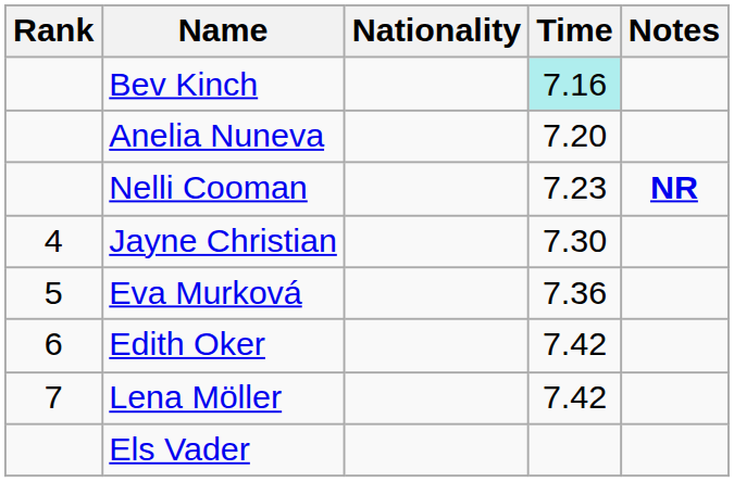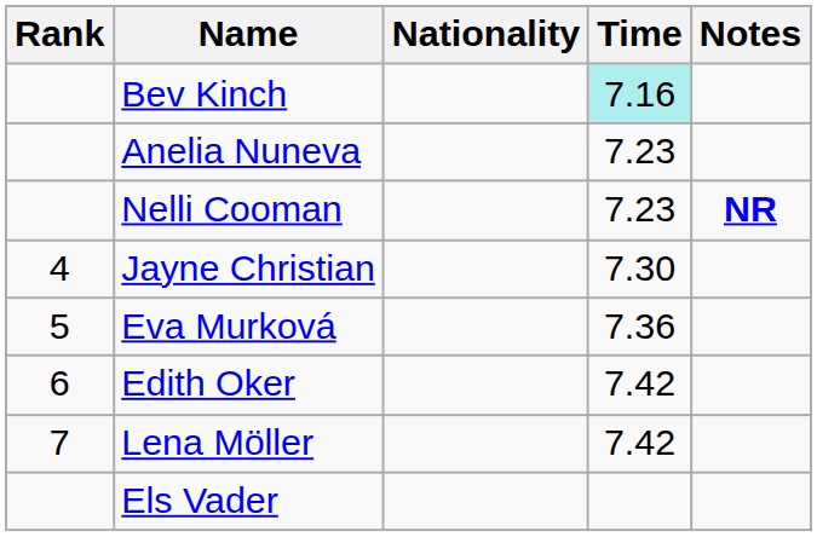Anelia Nuneva | Time: 7.20 -> 7.23
